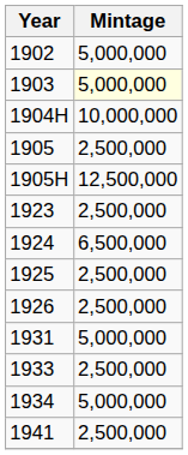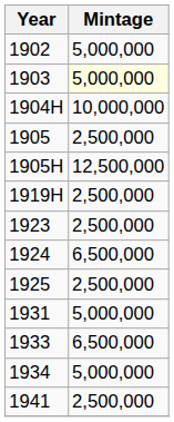+ row: 1919H | 2,500,000
- row: 1926 | 2,500,000
1933 | Mintage: 2,500,000 -> 6,500,000
